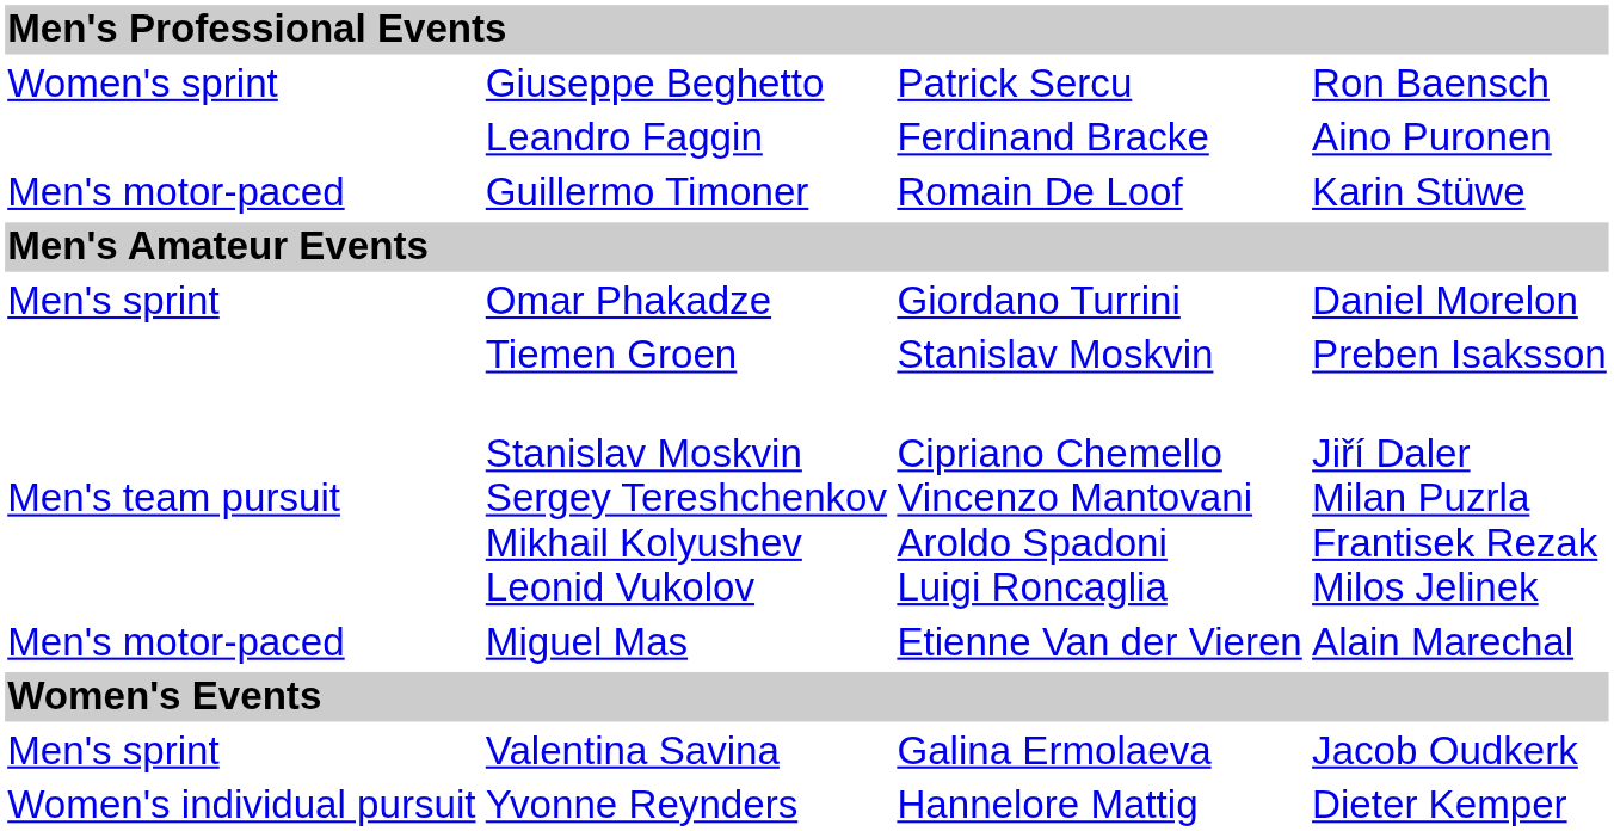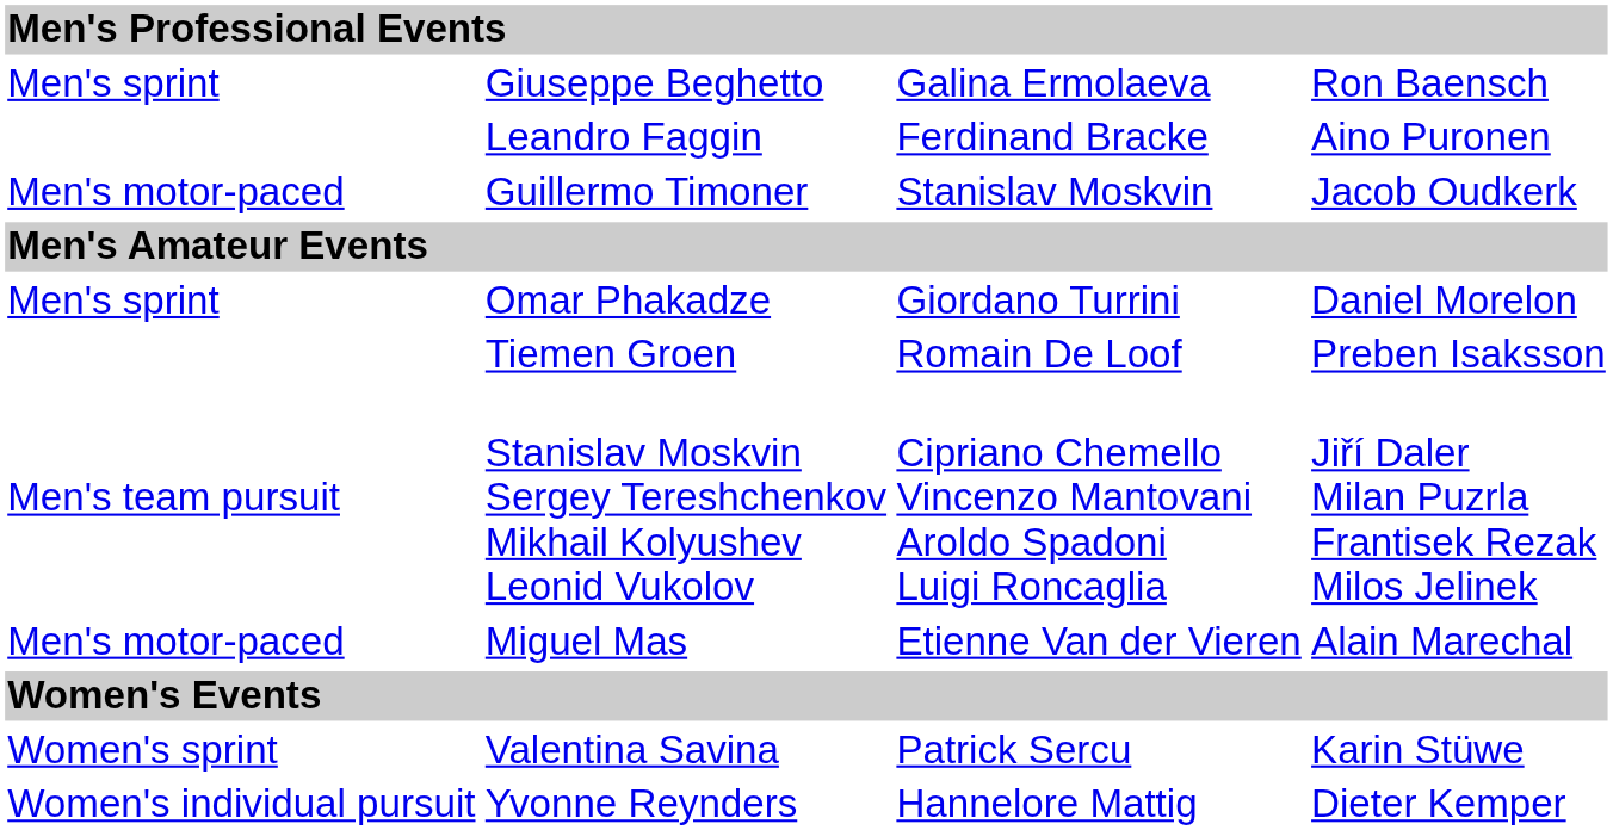Giuseppe Beghetto | column 1: Women's sprint -> Men's sprint
Giuseppe Beghetto | column 3: Patrick Sercu -> Galina Ermolaeva
Guillermo Timoner | column 3: Romain De Loof -> Stanislav Moskvin
Guillermo Timoner | column 4: Karin Stüwe -> Jacob Oudkerk
Tiemen Groen | column 3: Stanislav Moskvin -> Romain De Loof
Valentina Savina | column 1: Men's sprint -> Women's sprint
Valentina Savina | column 3: Galina Ermolaeva -> Patrick Sercu
Valentina Savina | column 4: Jacob Oudkerk -> Karin Stüwe
